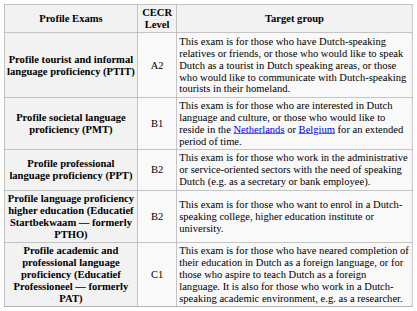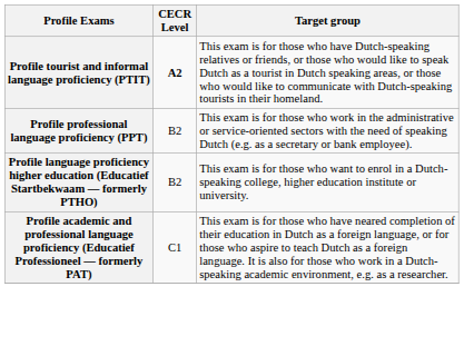Profile tourist and informal language proficiency (PTIT) | CECR Level: normal -> bold
- row: Profile societal language proficiency (PMT) | B1 | This exam is for those who are interested in Dutch language and culture, or those who would like to reside in the Netherlands or Belgium for an extended period of time.
